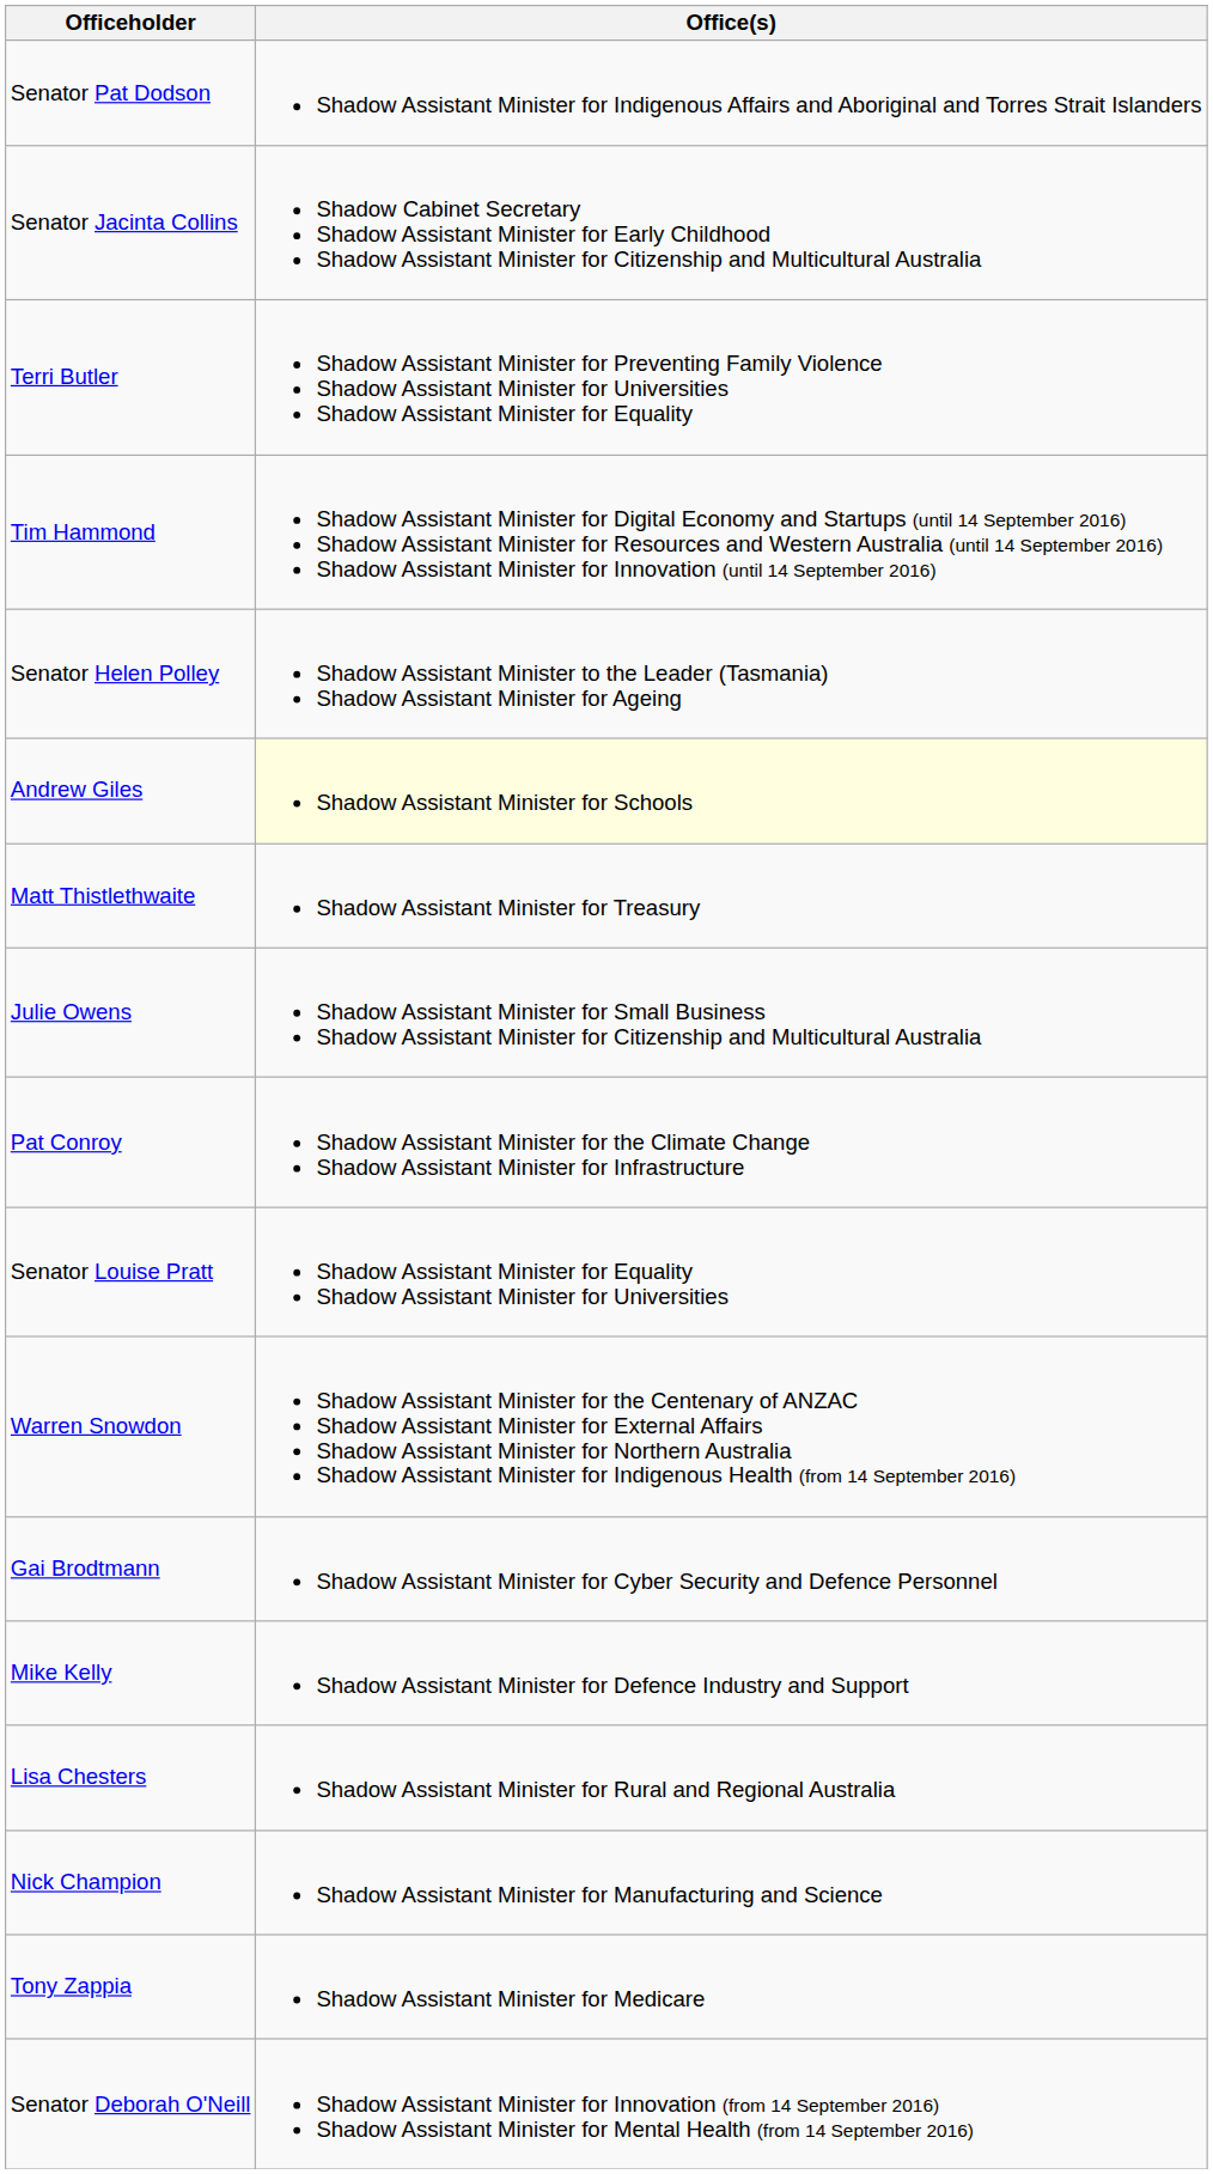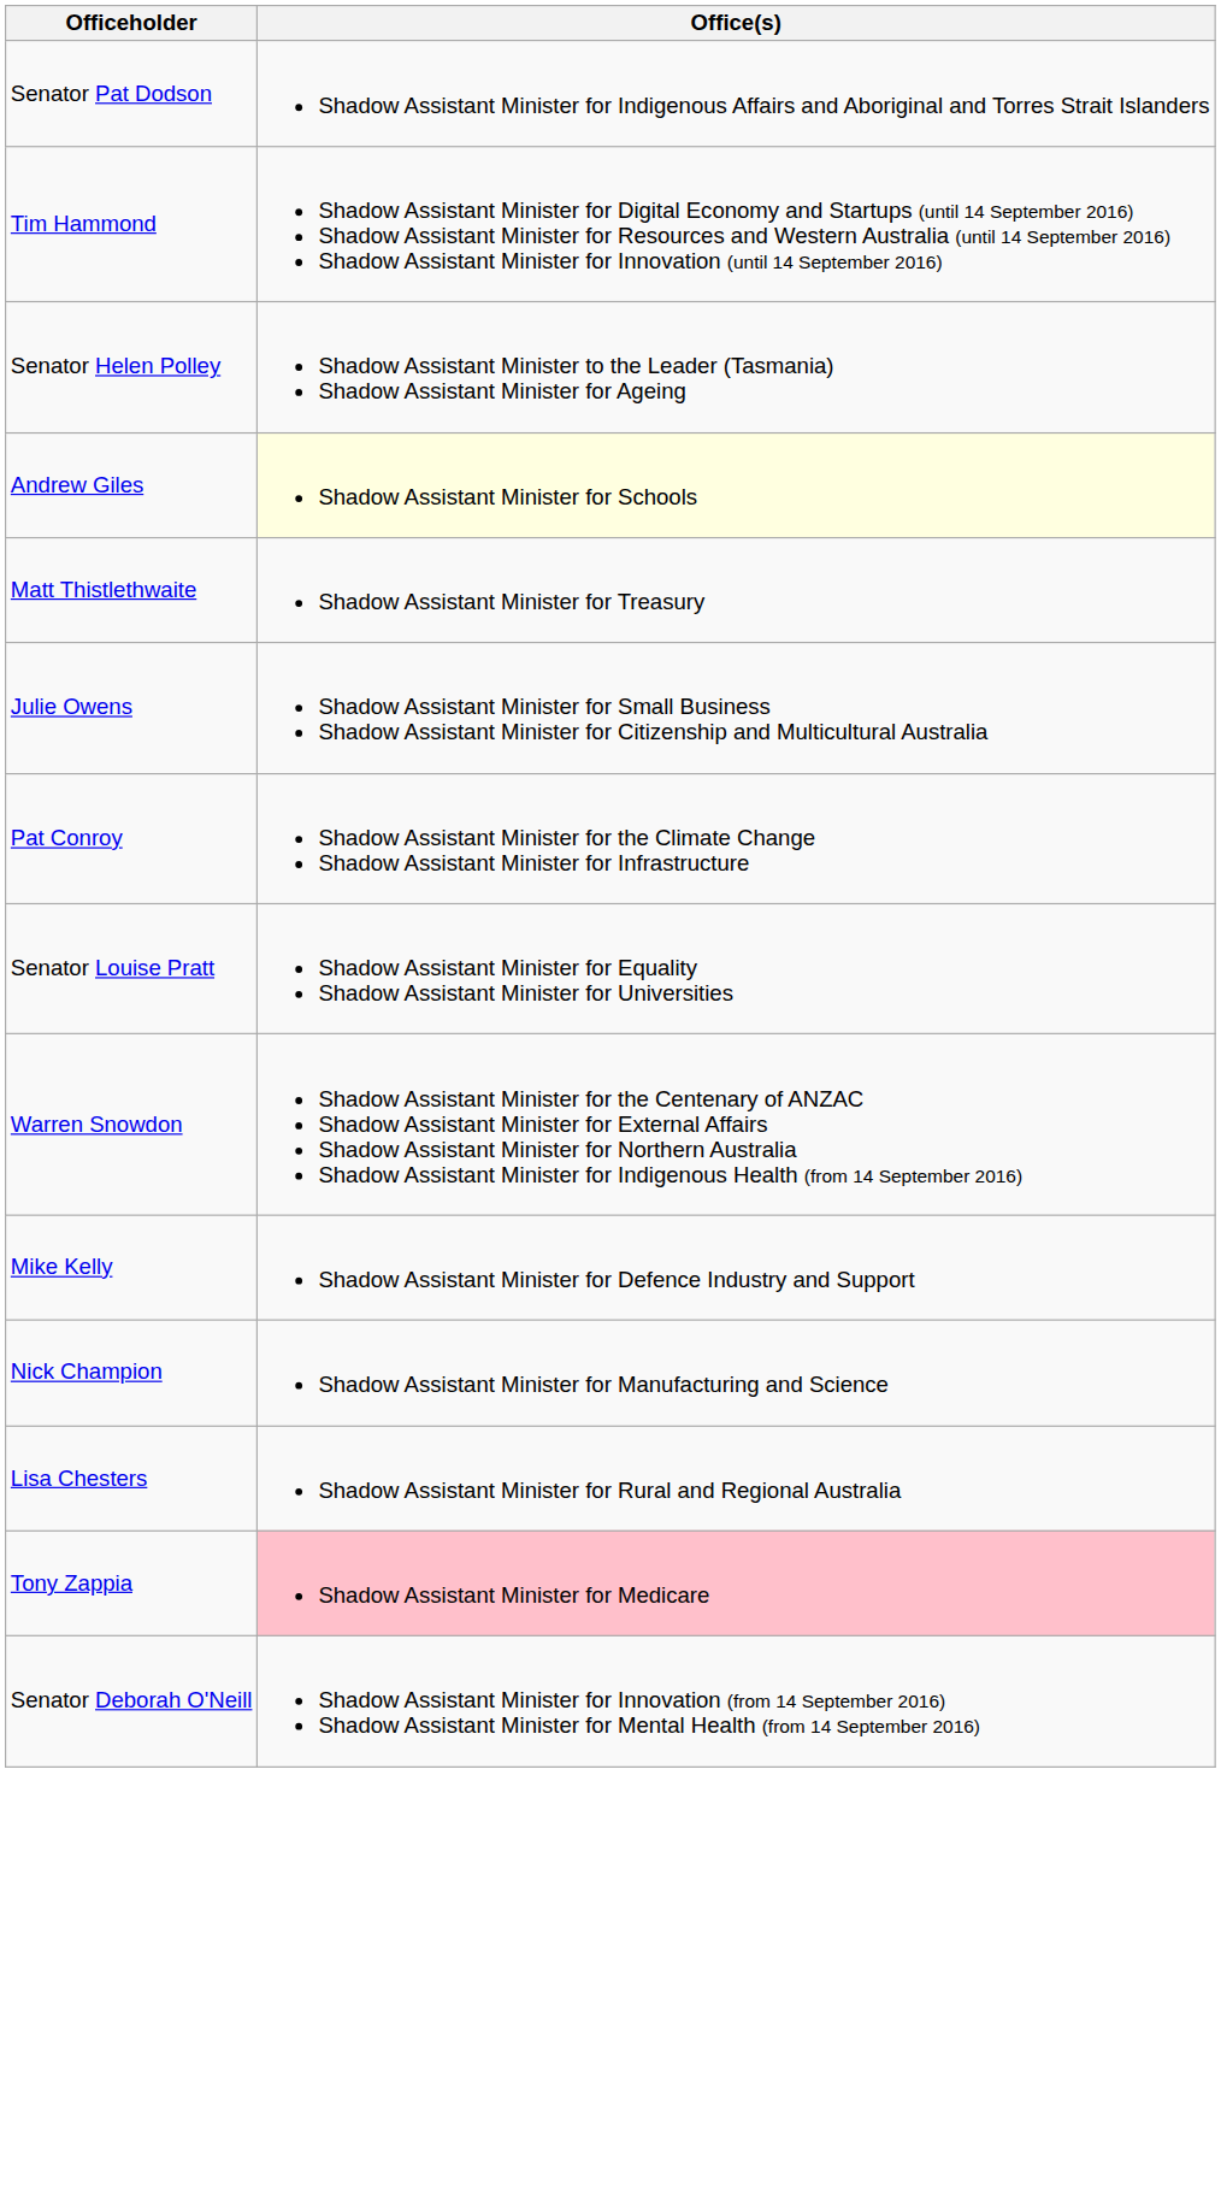- row: Senator Jacinta Collins | Shadow Cabinet Secretary Shadow Assistant Minister for Early Childhood Shadow Assistant Minister for Citizenship and Multicultural Australia
- row: Terri Butler | Shadow Assistant Minister for Preventing Family Violence Shadow Assistant Minister for Universities Shadow Assistant Minister for Equality
- row: Gai Brodtmann | Shadow Assistant Minister for Cyber Security and Defence Personnel
rows swapped: Nick Champion <-> Lisa Chesters
Tony Zappia | Office(s): no background -> pink background
